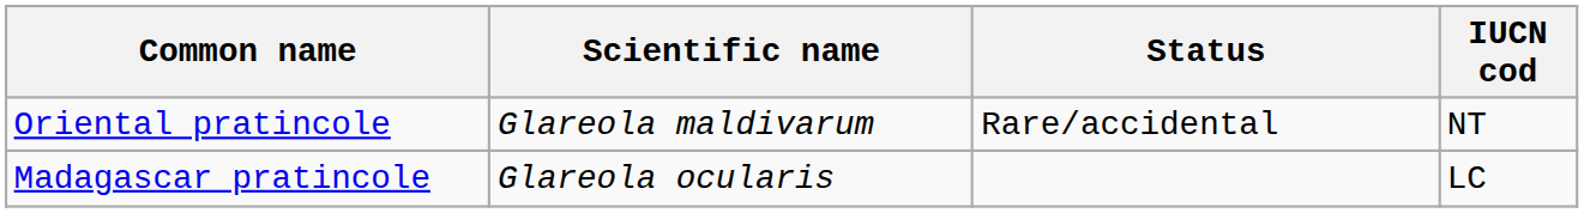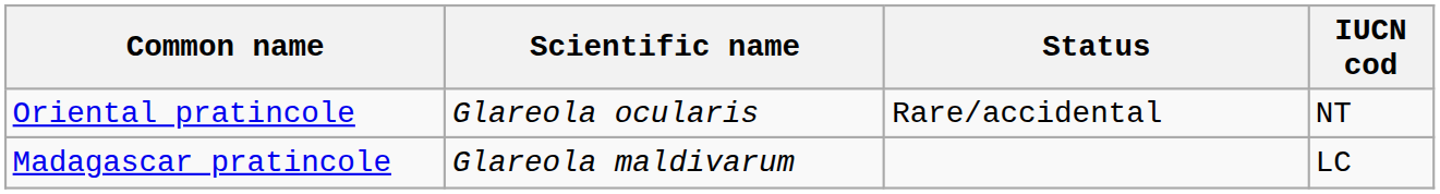Oriental pratincole | Scientific name: Glareola maldivarum -> Glareola ocularis
Madagascar pratincole | Scientific name: Glareola ocularis -> Glareola maldivarum
